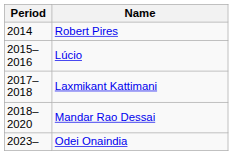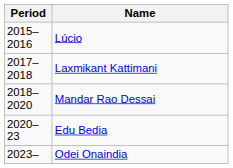- row: 2014 | Robert Pires
+ row: 2020–23 | Edu Bedia
